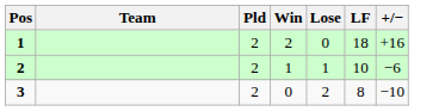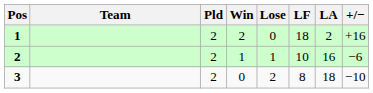+ column: LA | 2 | 16 | 18
